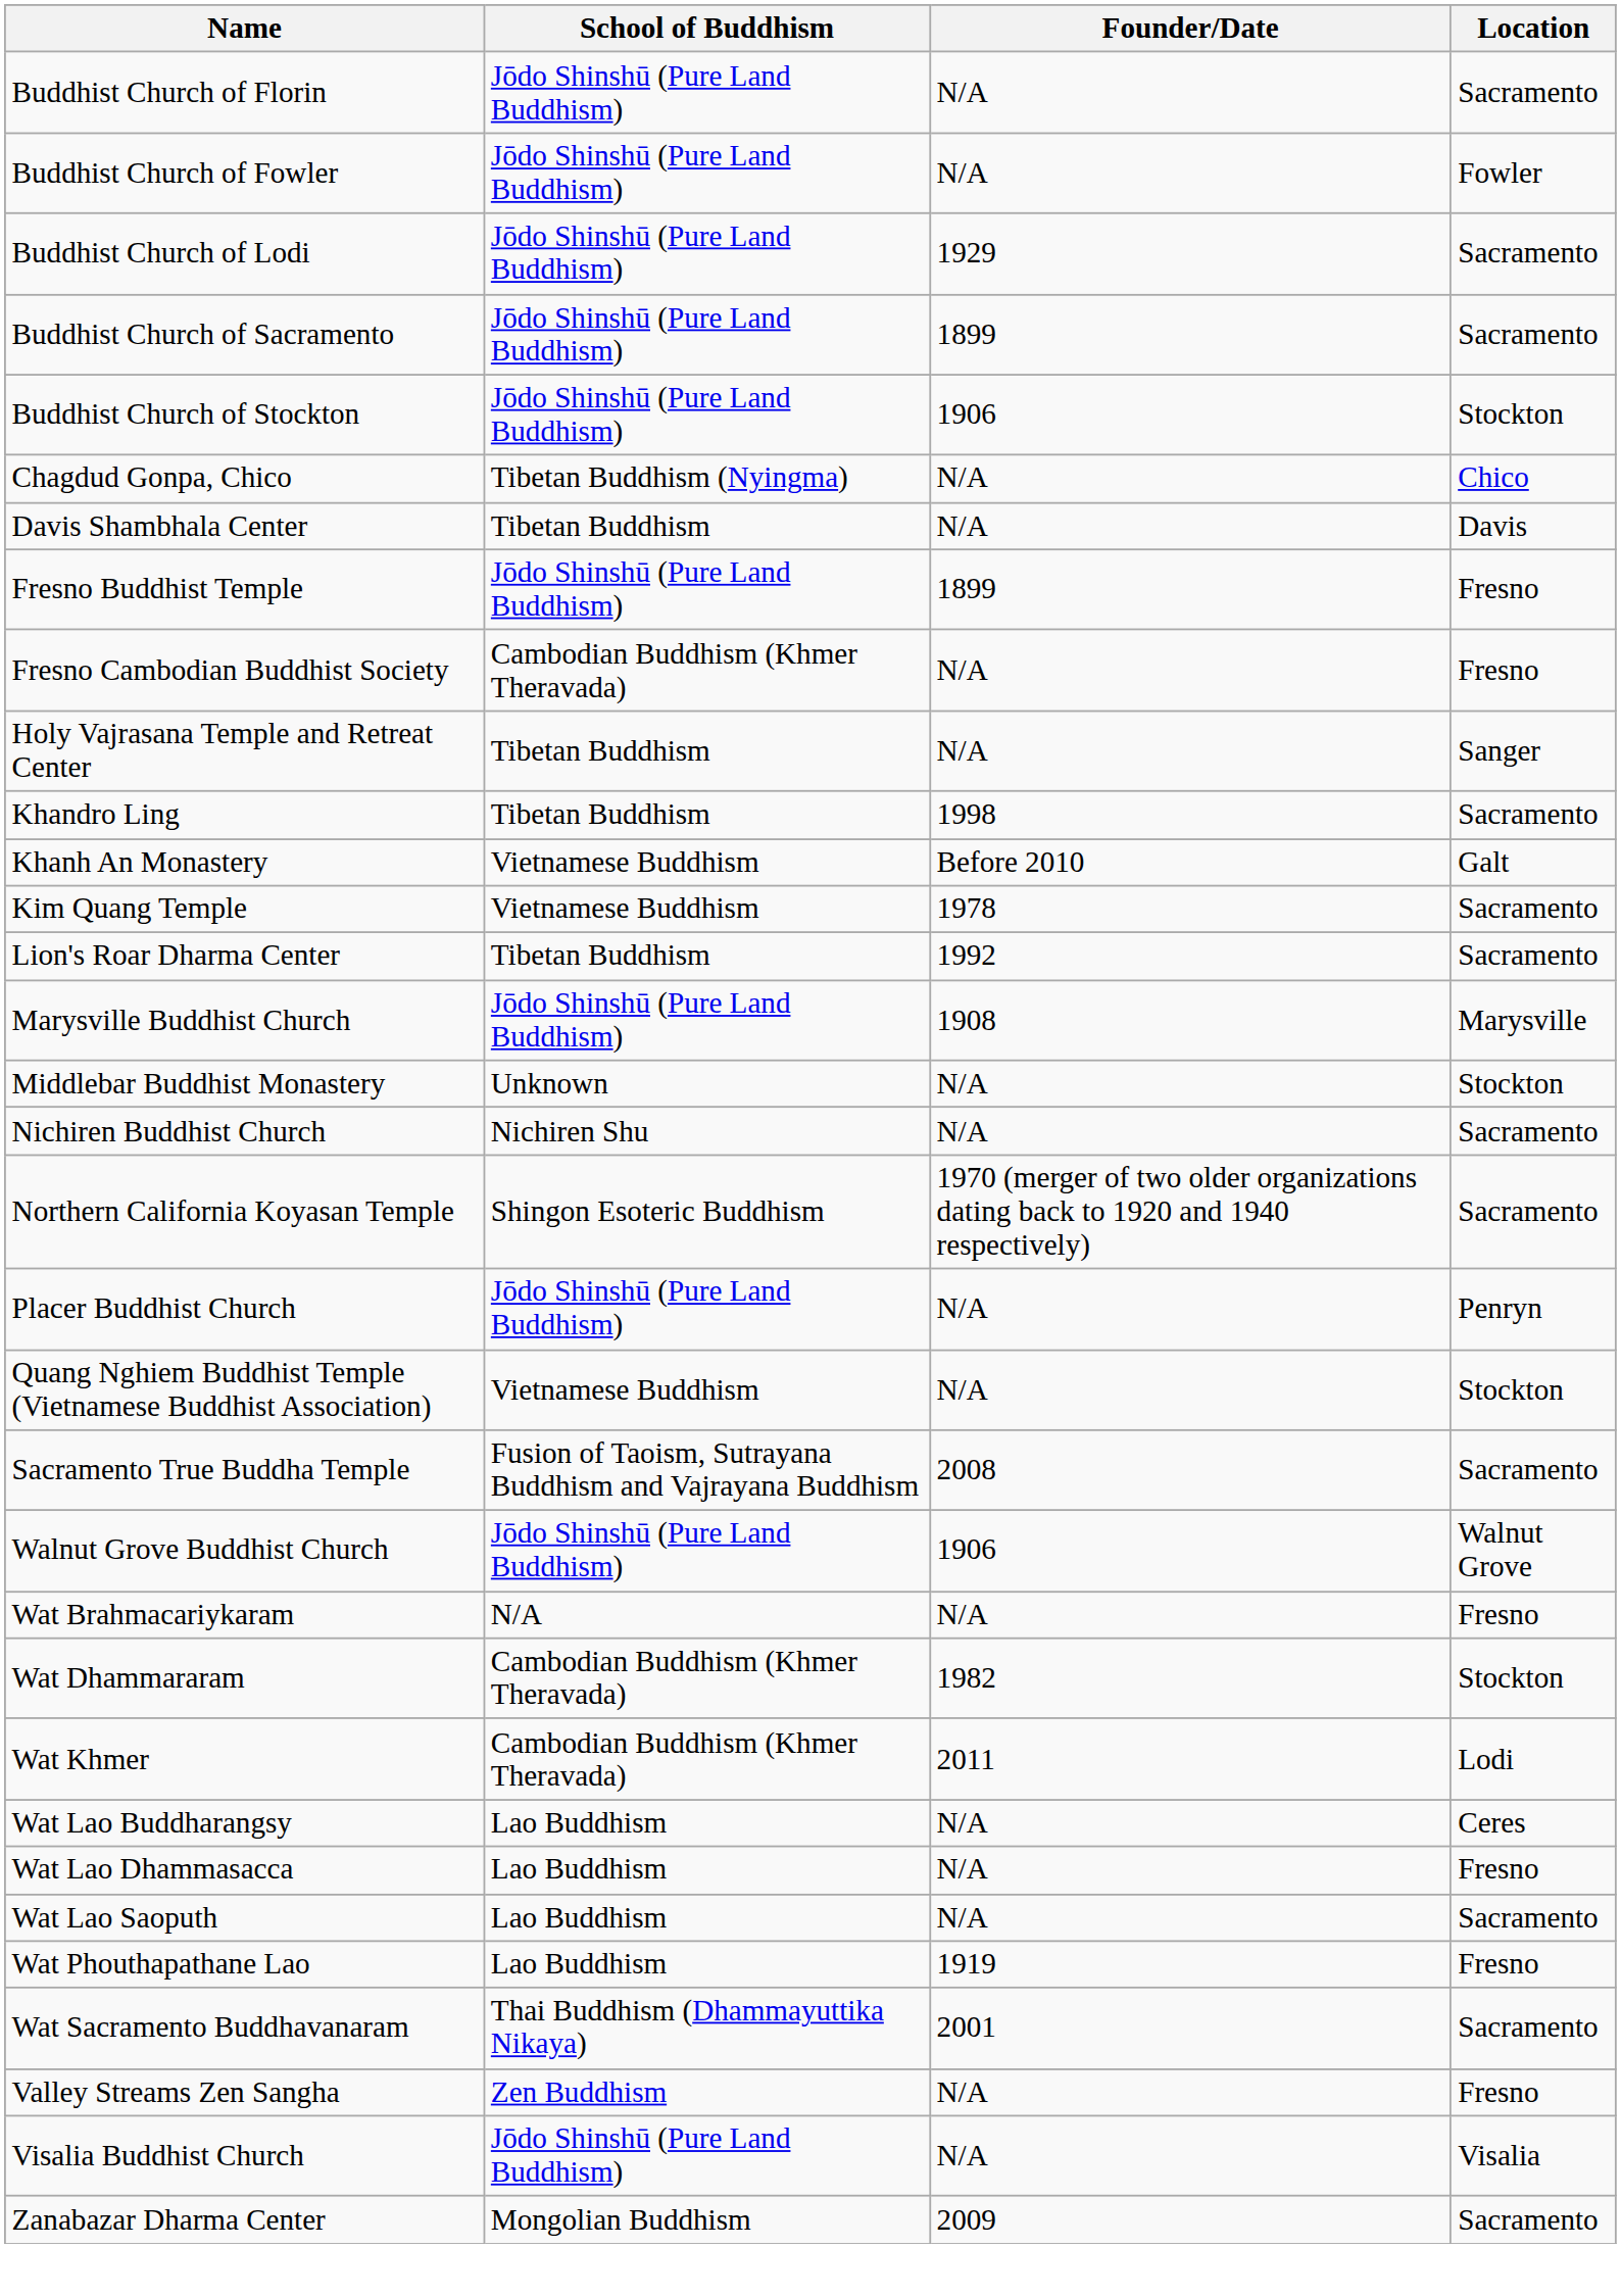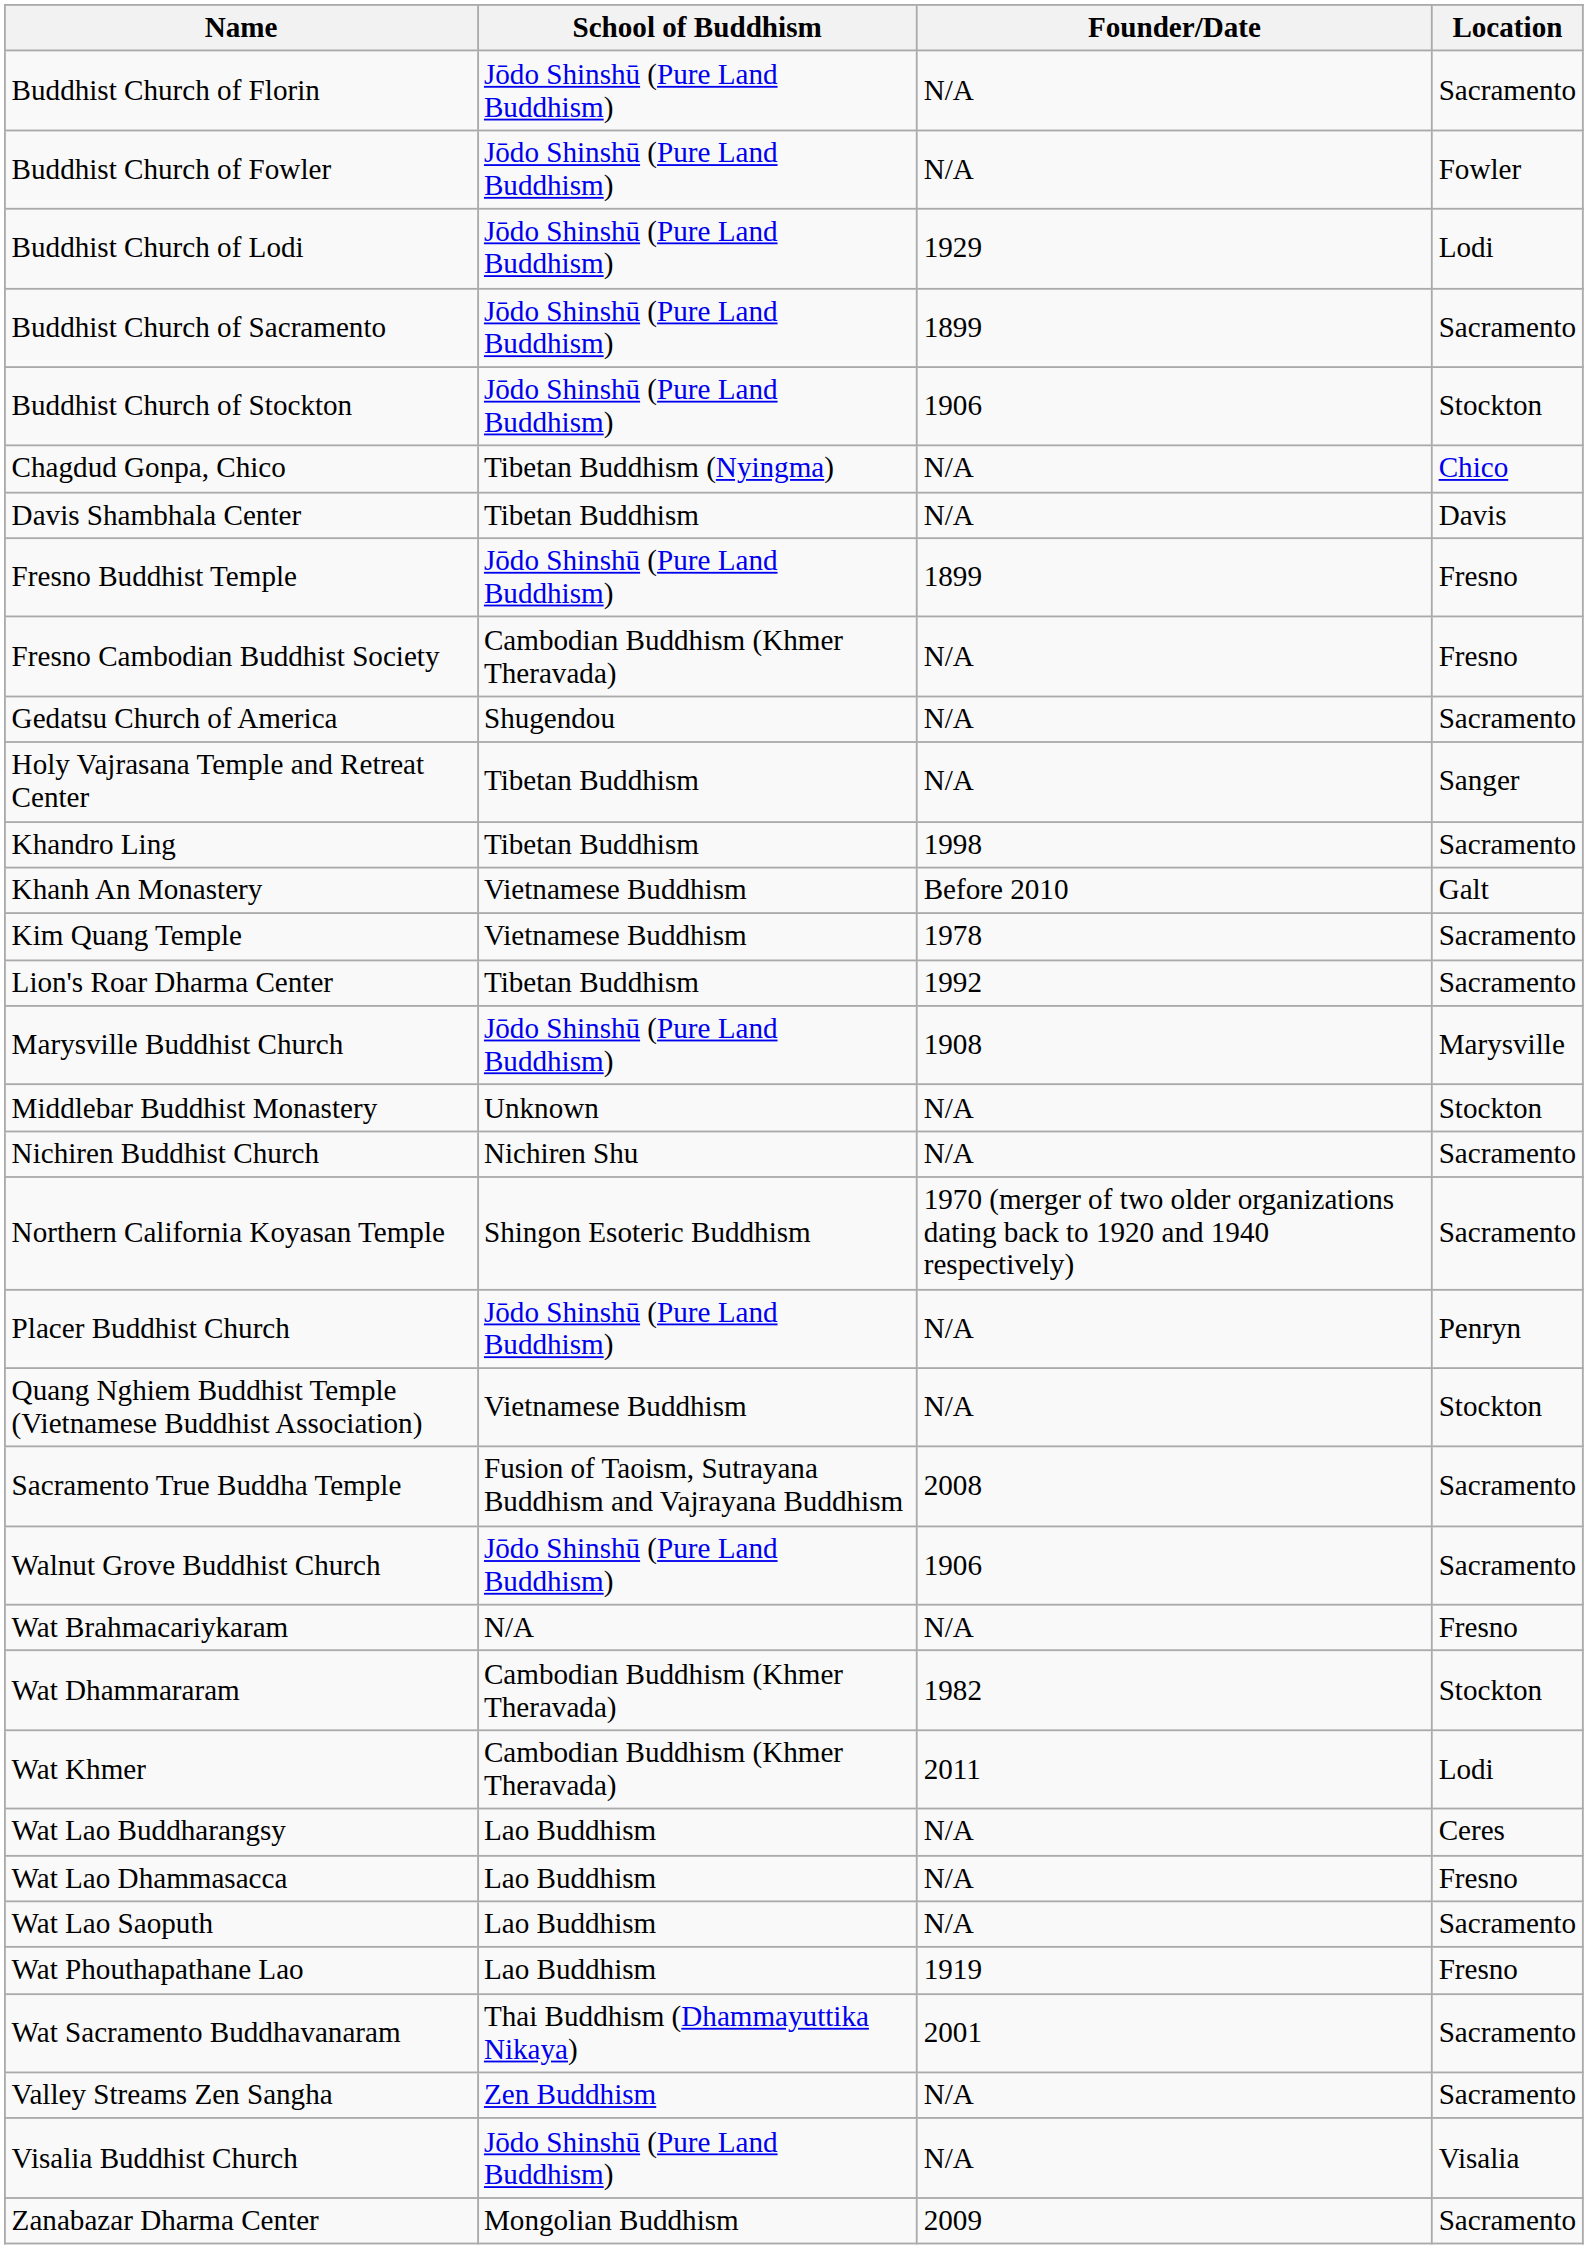Buddhist Church of Lodi | Location: Sacramento -> Lodi
+ row: Gedatsu Church of America | Shugendou | N/A | Sacramento
Walnut Grove Buddhist Church | Location: Walnut Grove -> Sacramento
Valley Streams Zen Sangha | Location: Fresno -> Sacramento
